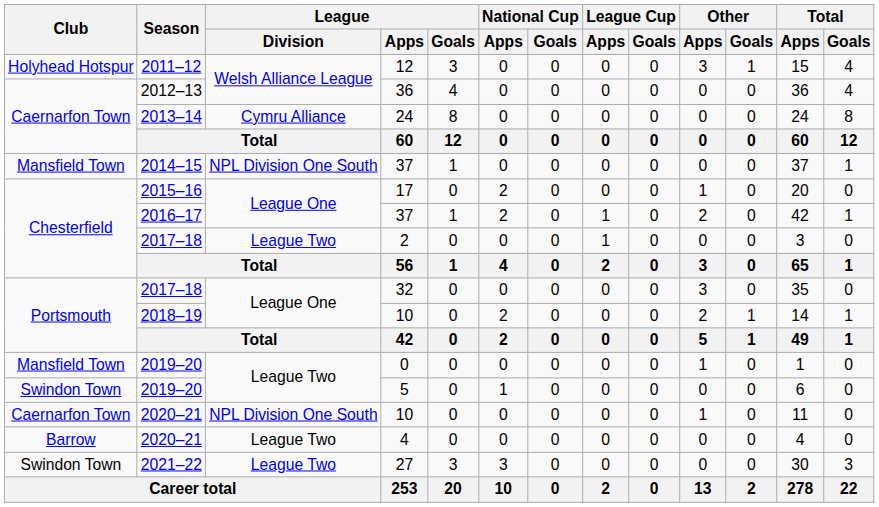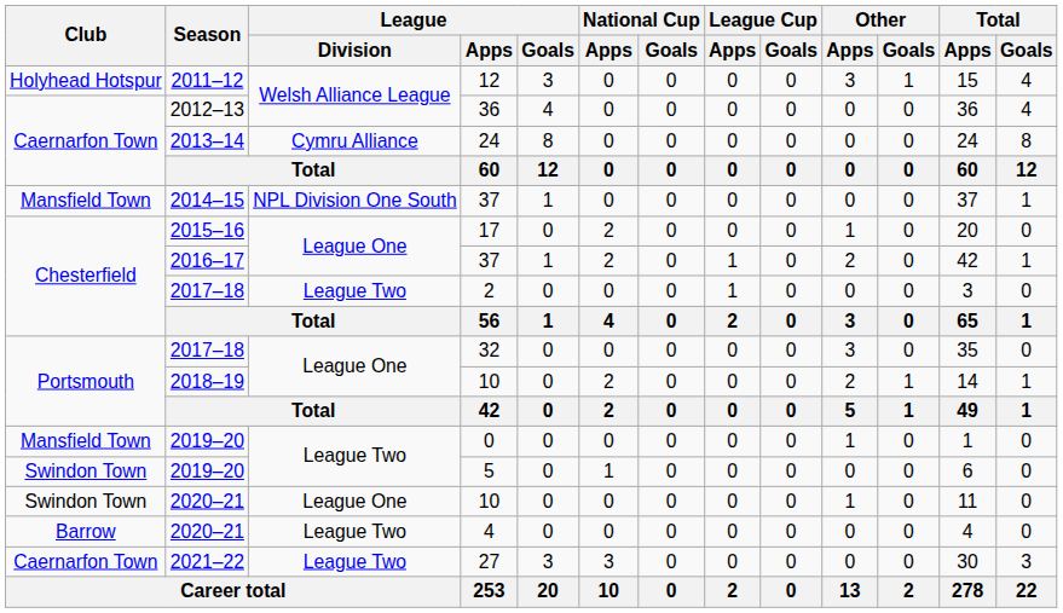2020–21 / 10 | Club: Caernarfon Town -> Swindon Town
2020–21 / 10 | League / Division: NPL Division One South -> League One
27 | Club: Swindon Town -> Caernarfon Town
